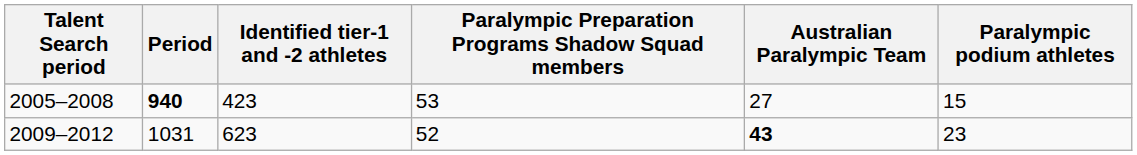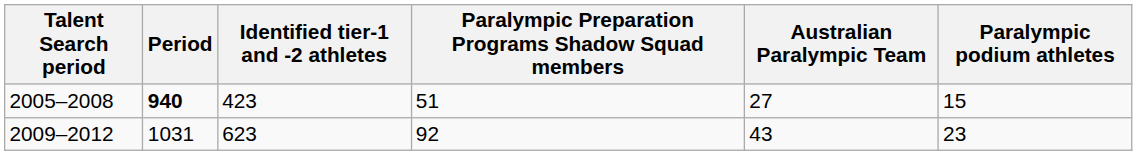2005–2008 | Paralympic Preparation Programs Shadow Squad members: 53 -> 51
2009–2012 | Paralympic Preparation Programs Shadow Squad members: 52 -> 92
2009–2012 | Australian Paralympic Team: bold -> normal
